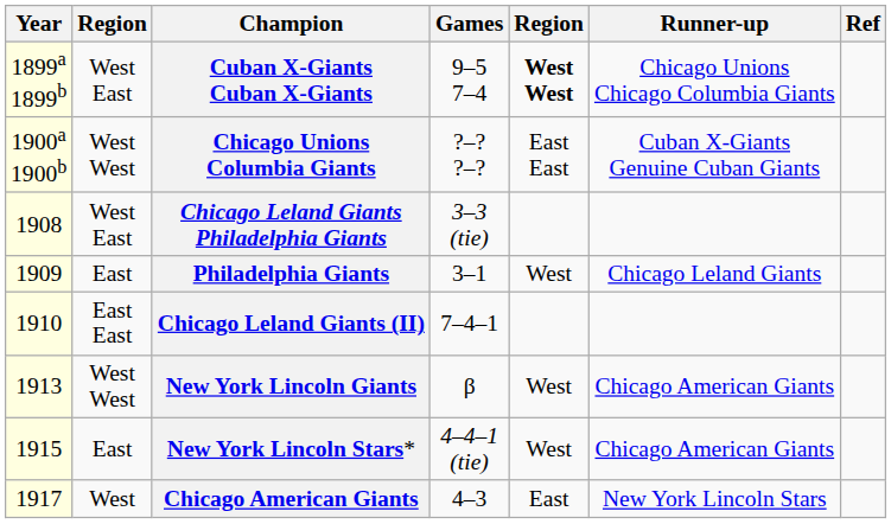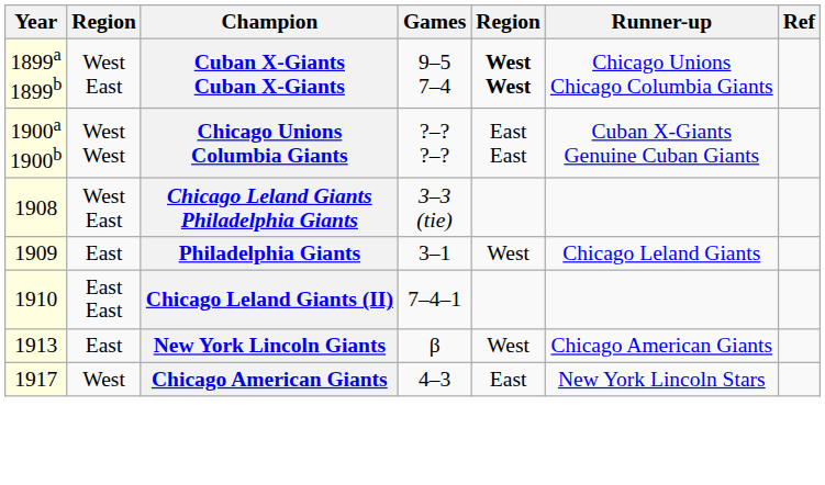New York Lincoln Giants | column 2: West West -> East
- row: 1915 | East | New York Lincoln Stars* | 4–4–1 (tie) | West | Chicago American Giants
